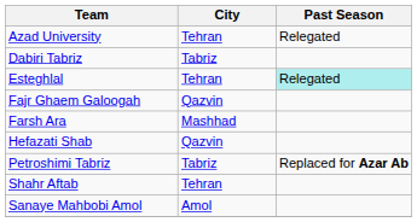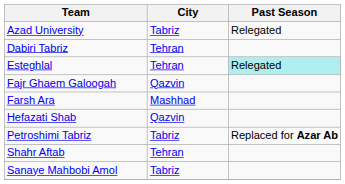Azad University | City: Tehran -> Tabriz
Dabiri Tabriz | City: Tabriz -> Tehran
Sanaye Mahbobi Amol | City: Amol -> Tabriz
